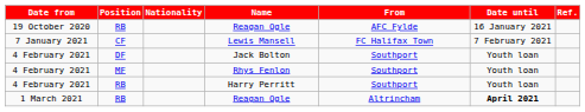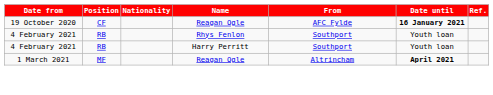19 October 2020 / Reagan Ogle | Position: RB -> CF
19 October 2020 / Reagan Ogle | Date until: normal -> bold
- row: 7 January 2021 | CF | Lewis Mansell | FC Halifax Town | 7 February 2021
- row: 4 February 2021 | DF | Jack Bolton | Southport | Youth loan
Rhys Fenlon | Position: MF -> RB
1 March 2021 / Reagan Ogle | Position: RB -> MF
